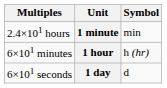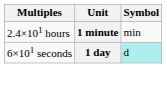- row: 6×101 minutes | 1 hour | h (hr)
1 day | Symbol: no background -> paleturquoise background
